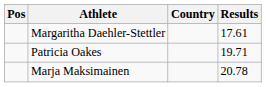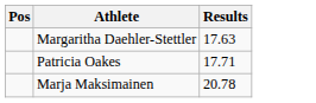- column: Country
Margaritha Daehler-Stettler | Results: 17.61 -> 17.63
Patricia Oakes | Results: 19.71 -> 17.71
